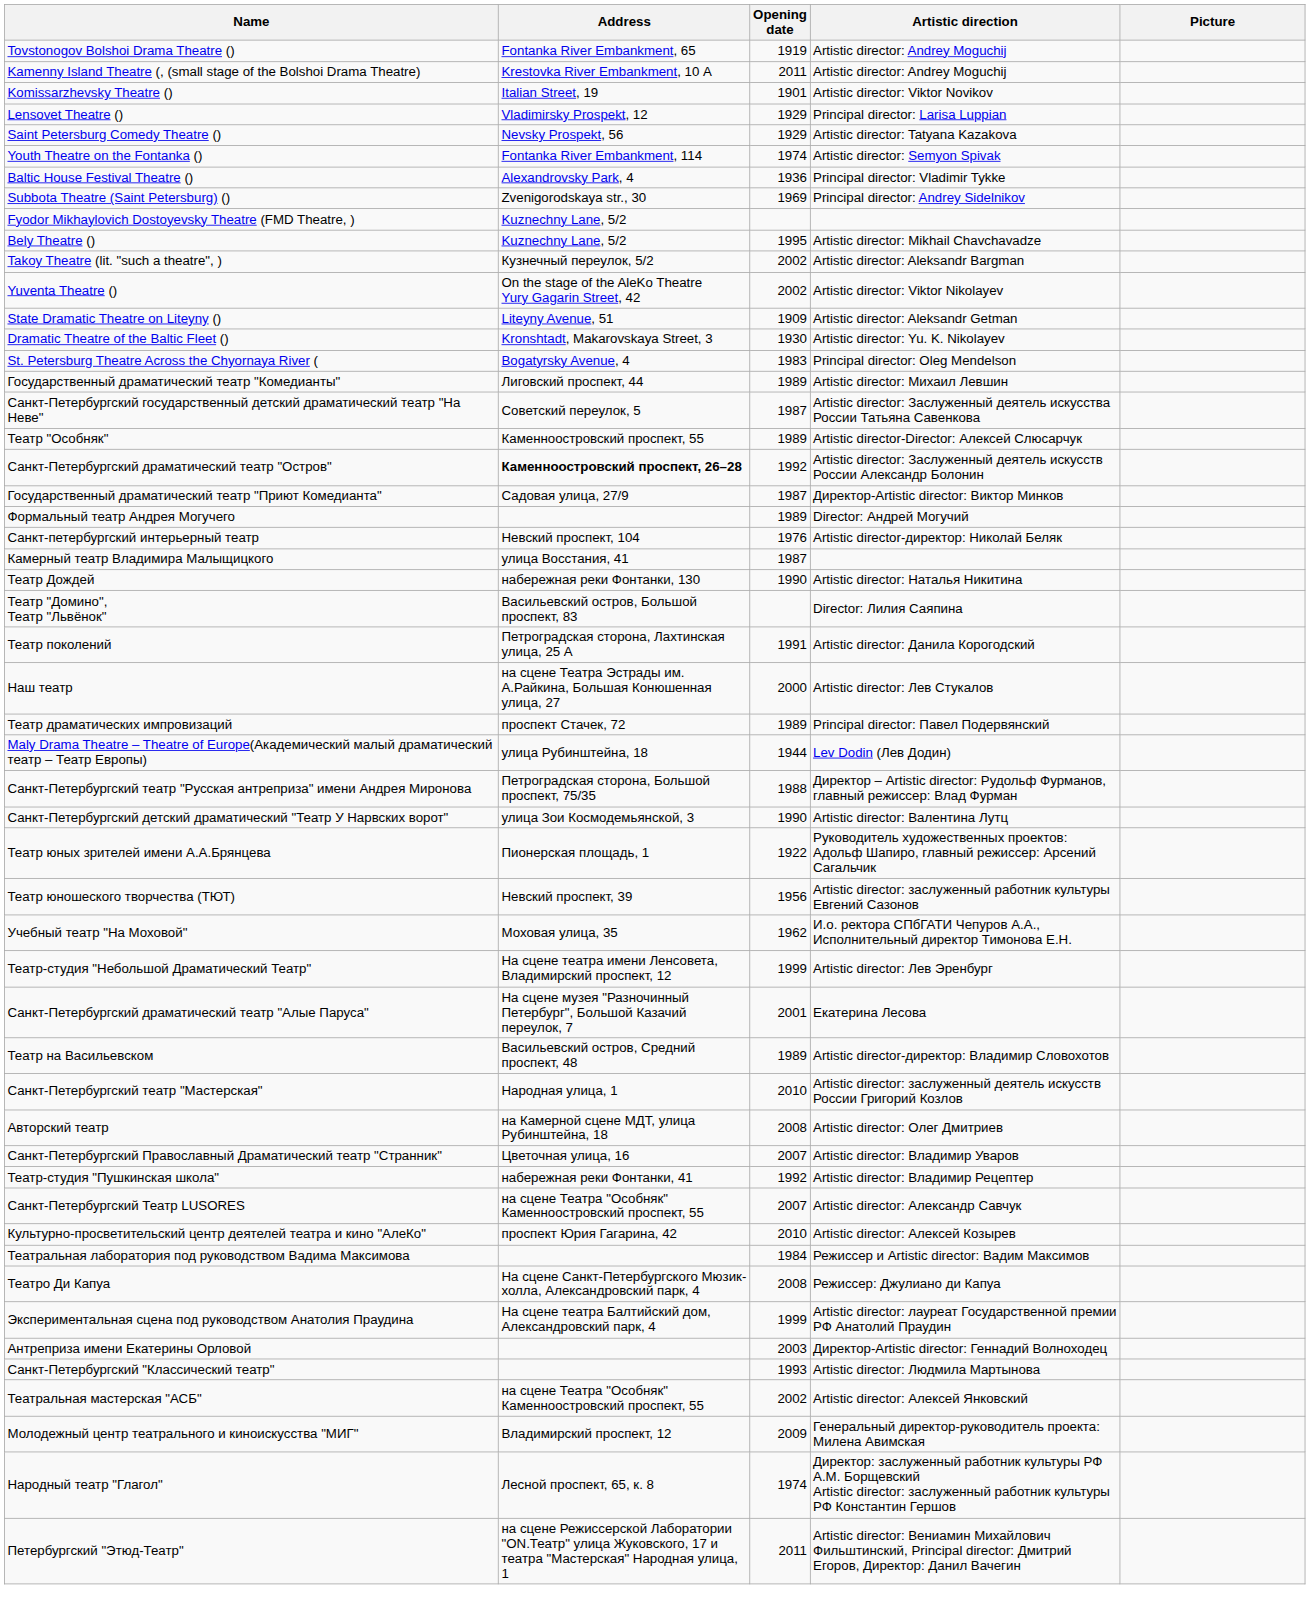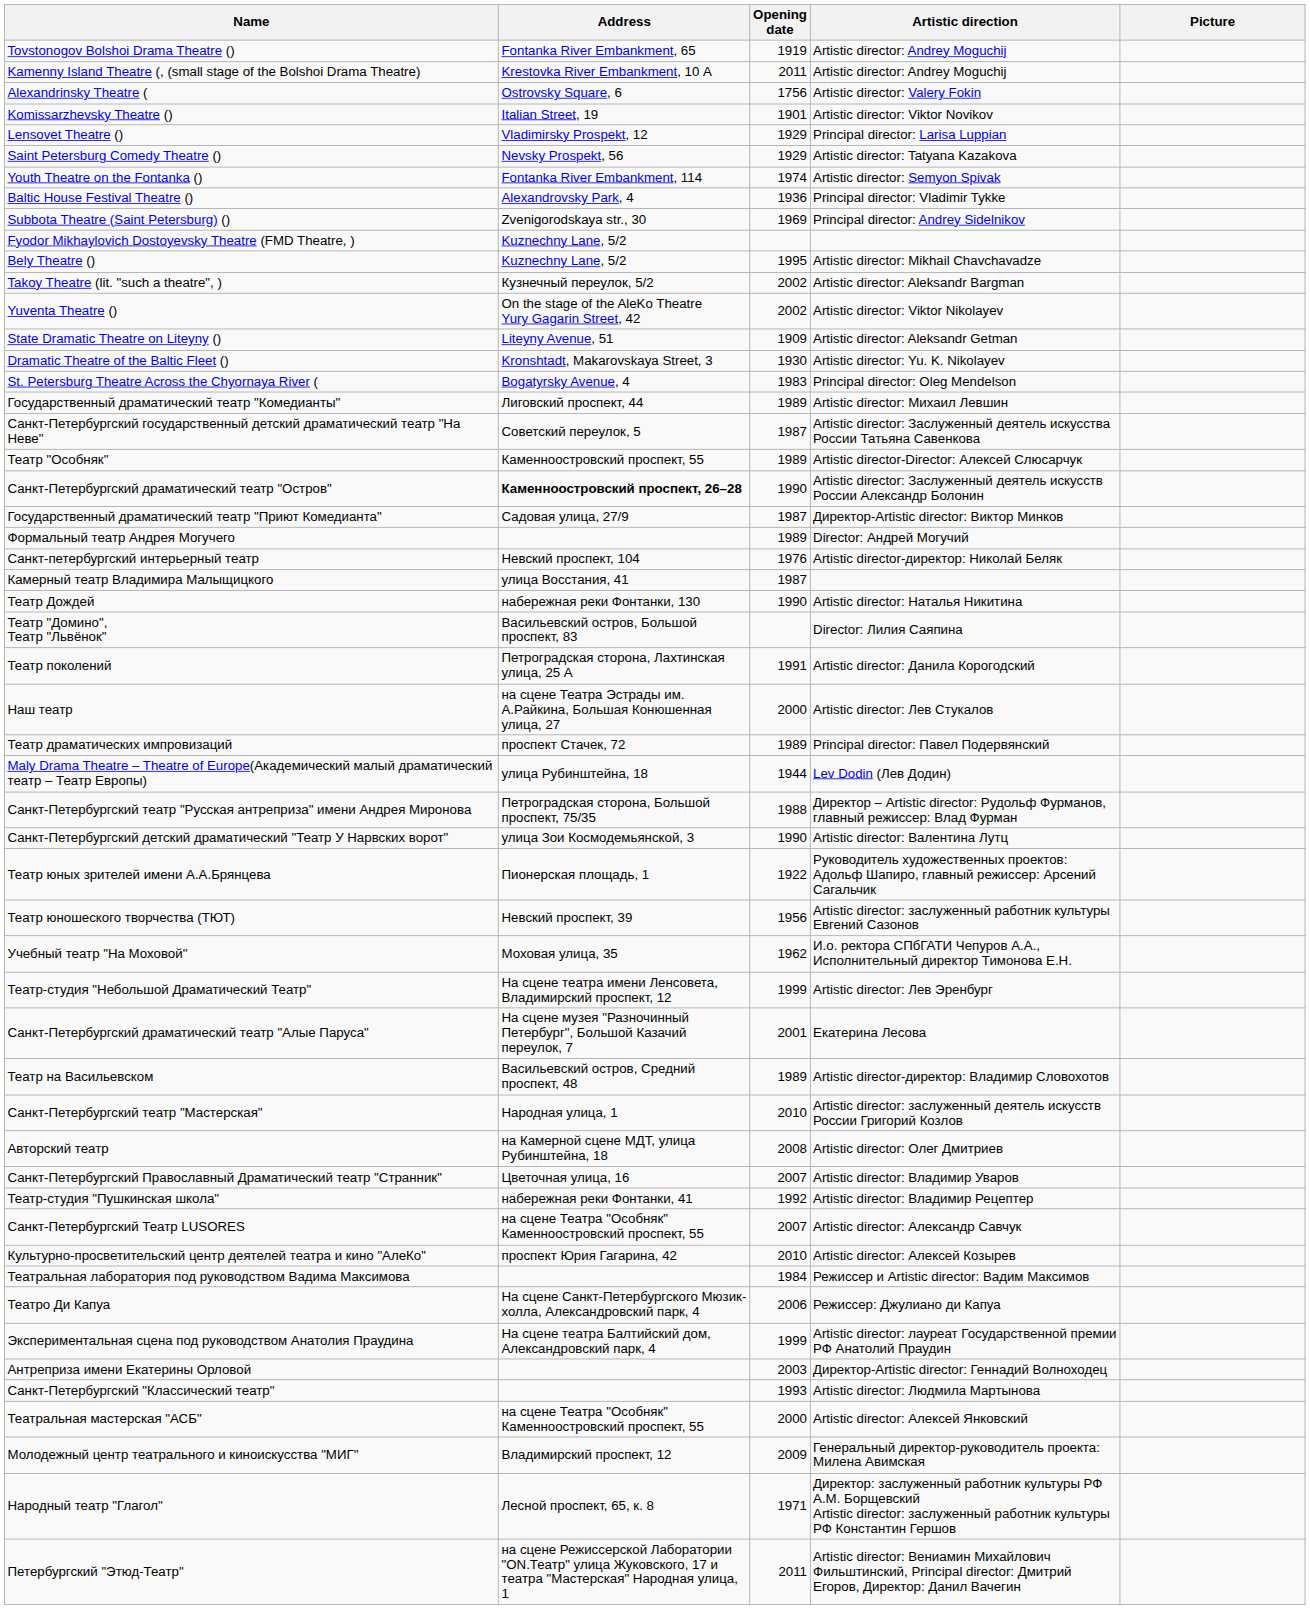+ row: Alexandrinsky Theatre ( | Ostrovsky Square, 6 | 1756 | Artistic director: Valery Fokin
Санкт-Петербургский драматический театр "Остров" | Opening date: 1992 -> 1990
Театро Ди Капуа | Opening date: 2008 -> 2006
Театральная мастерская "АСБ" | Opening date: 2002 -> 2000
Народный театр "Глагол" | Opening date: 1974 -> 1971
